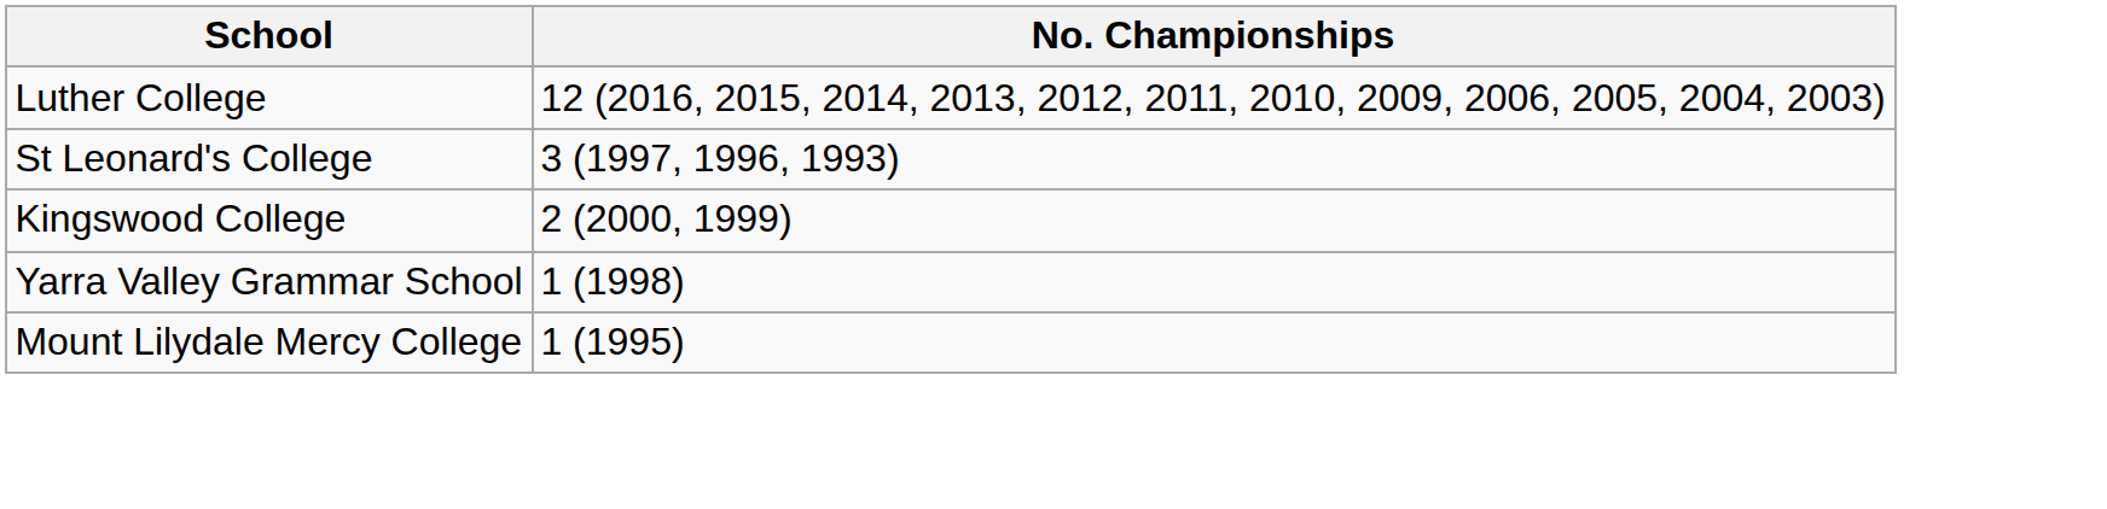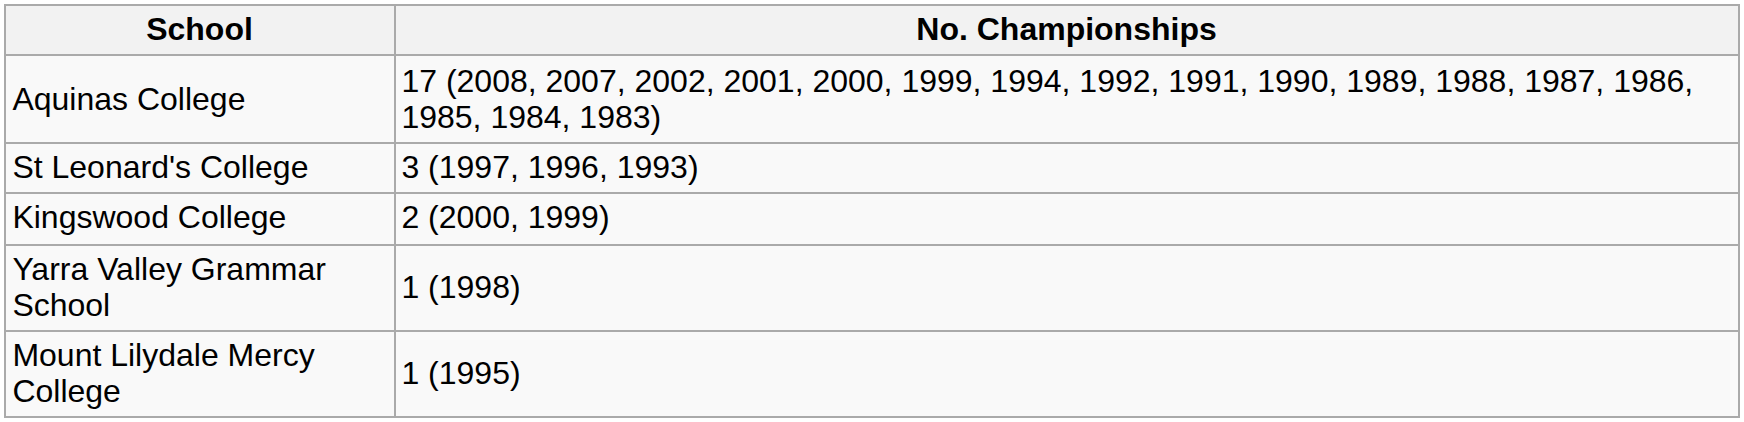+ row: Aquinas College | 17 (2008, 2007, 2002, 2001, 2000, 1999, 1994, 1992, 1991, 1990, 1989, 1988, 1987, 1986, 1985, 1984, 1983)
- row: Luther College | 12 (2016, 2015, 2014, 2013, 2012, 2011, 2010, 2009, 2006, 2005, 2004, 2003)
